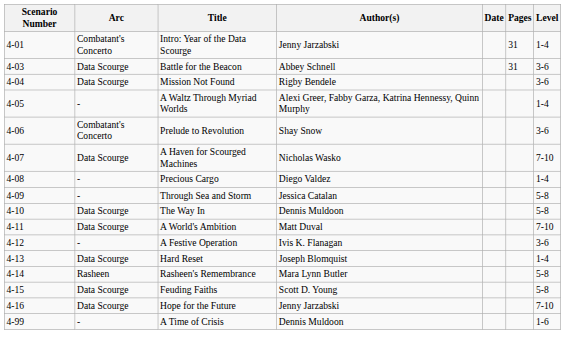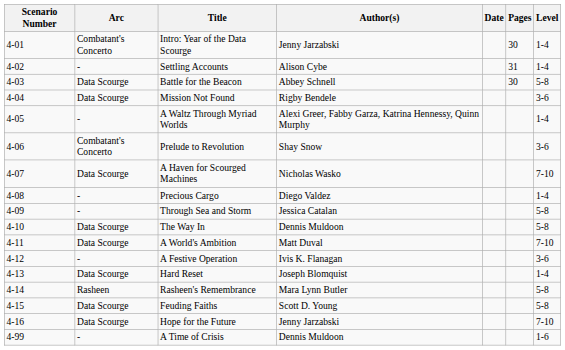Intro: Year of the Data Scourge | Pages: 31 -> 30
+ row: 4-02 | - | Settling Accounts | Alison Cybe | 31 | 1-4
Battle for the Beacon | Pages: 31 -> 30
Battle for the Beacon | Level: 3-6 -> 5-8
